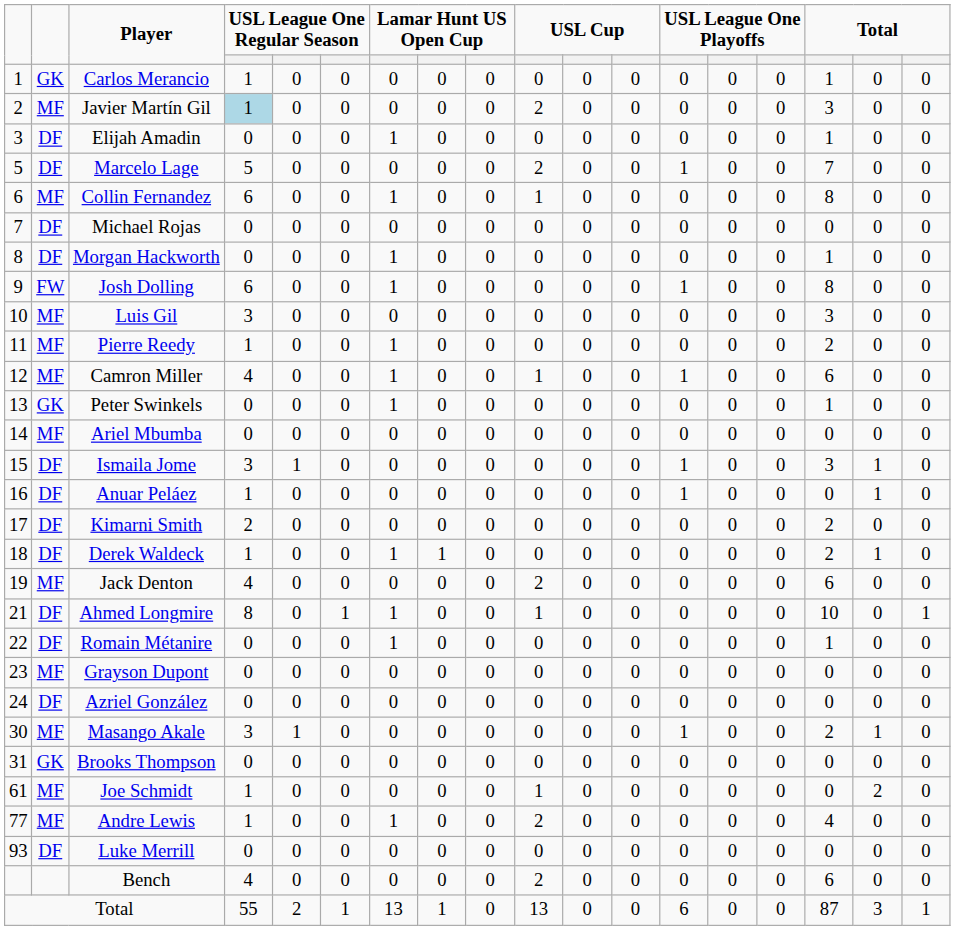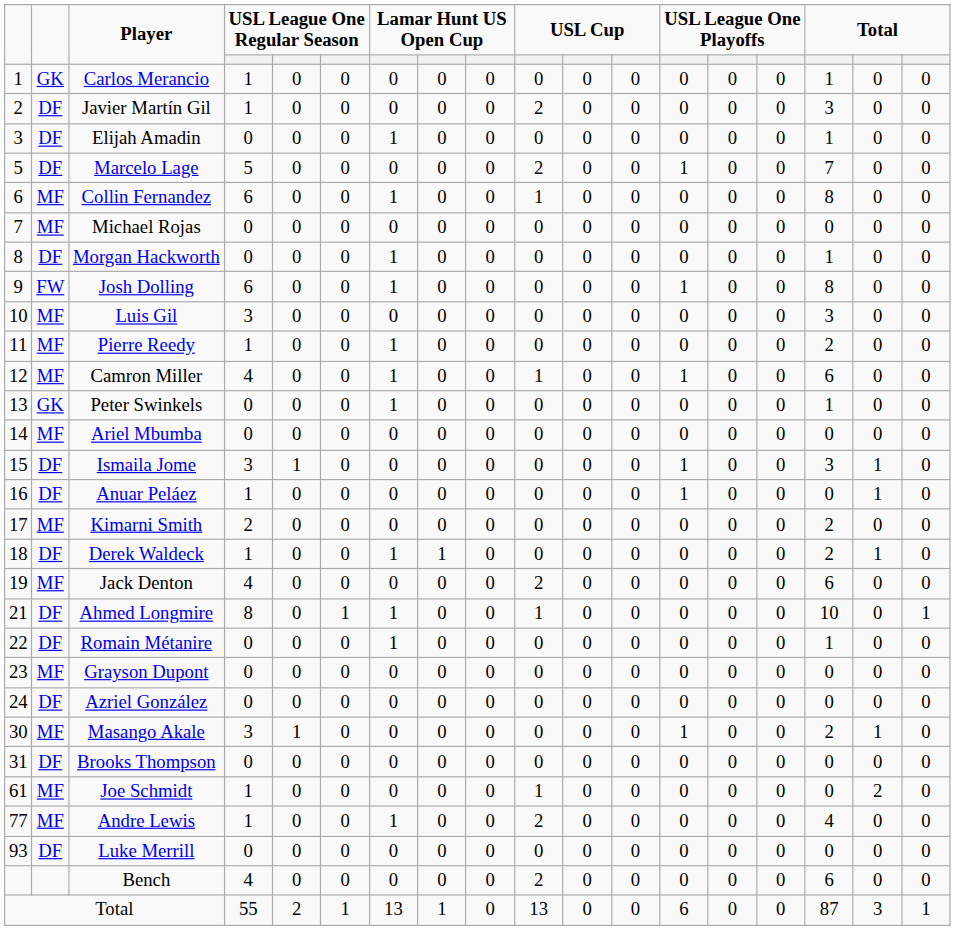Javier Martín Gil | column 2: MF -> DF
Javier Martín Gil | column 4: lightblue background -> no background
Michael Rojas | column 2: DF -> MF
Kimarni Smith | column 2: DF -> MF
Brooks Thompson | column 2: GK -> DF
